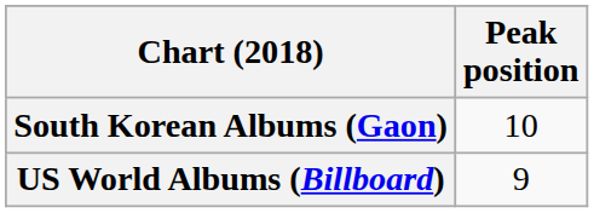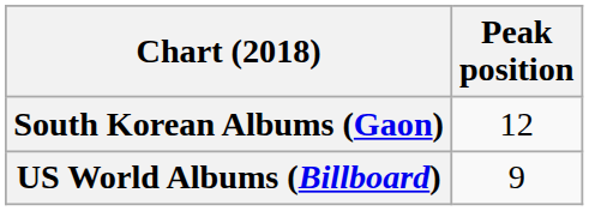South Korean Albums (Gaon) | Peak position: 10 -> 12
